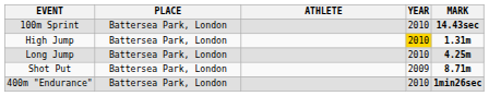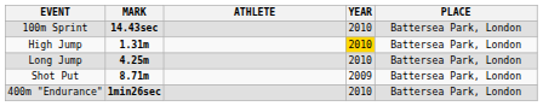columns swapped: MARK <-> PLACE
